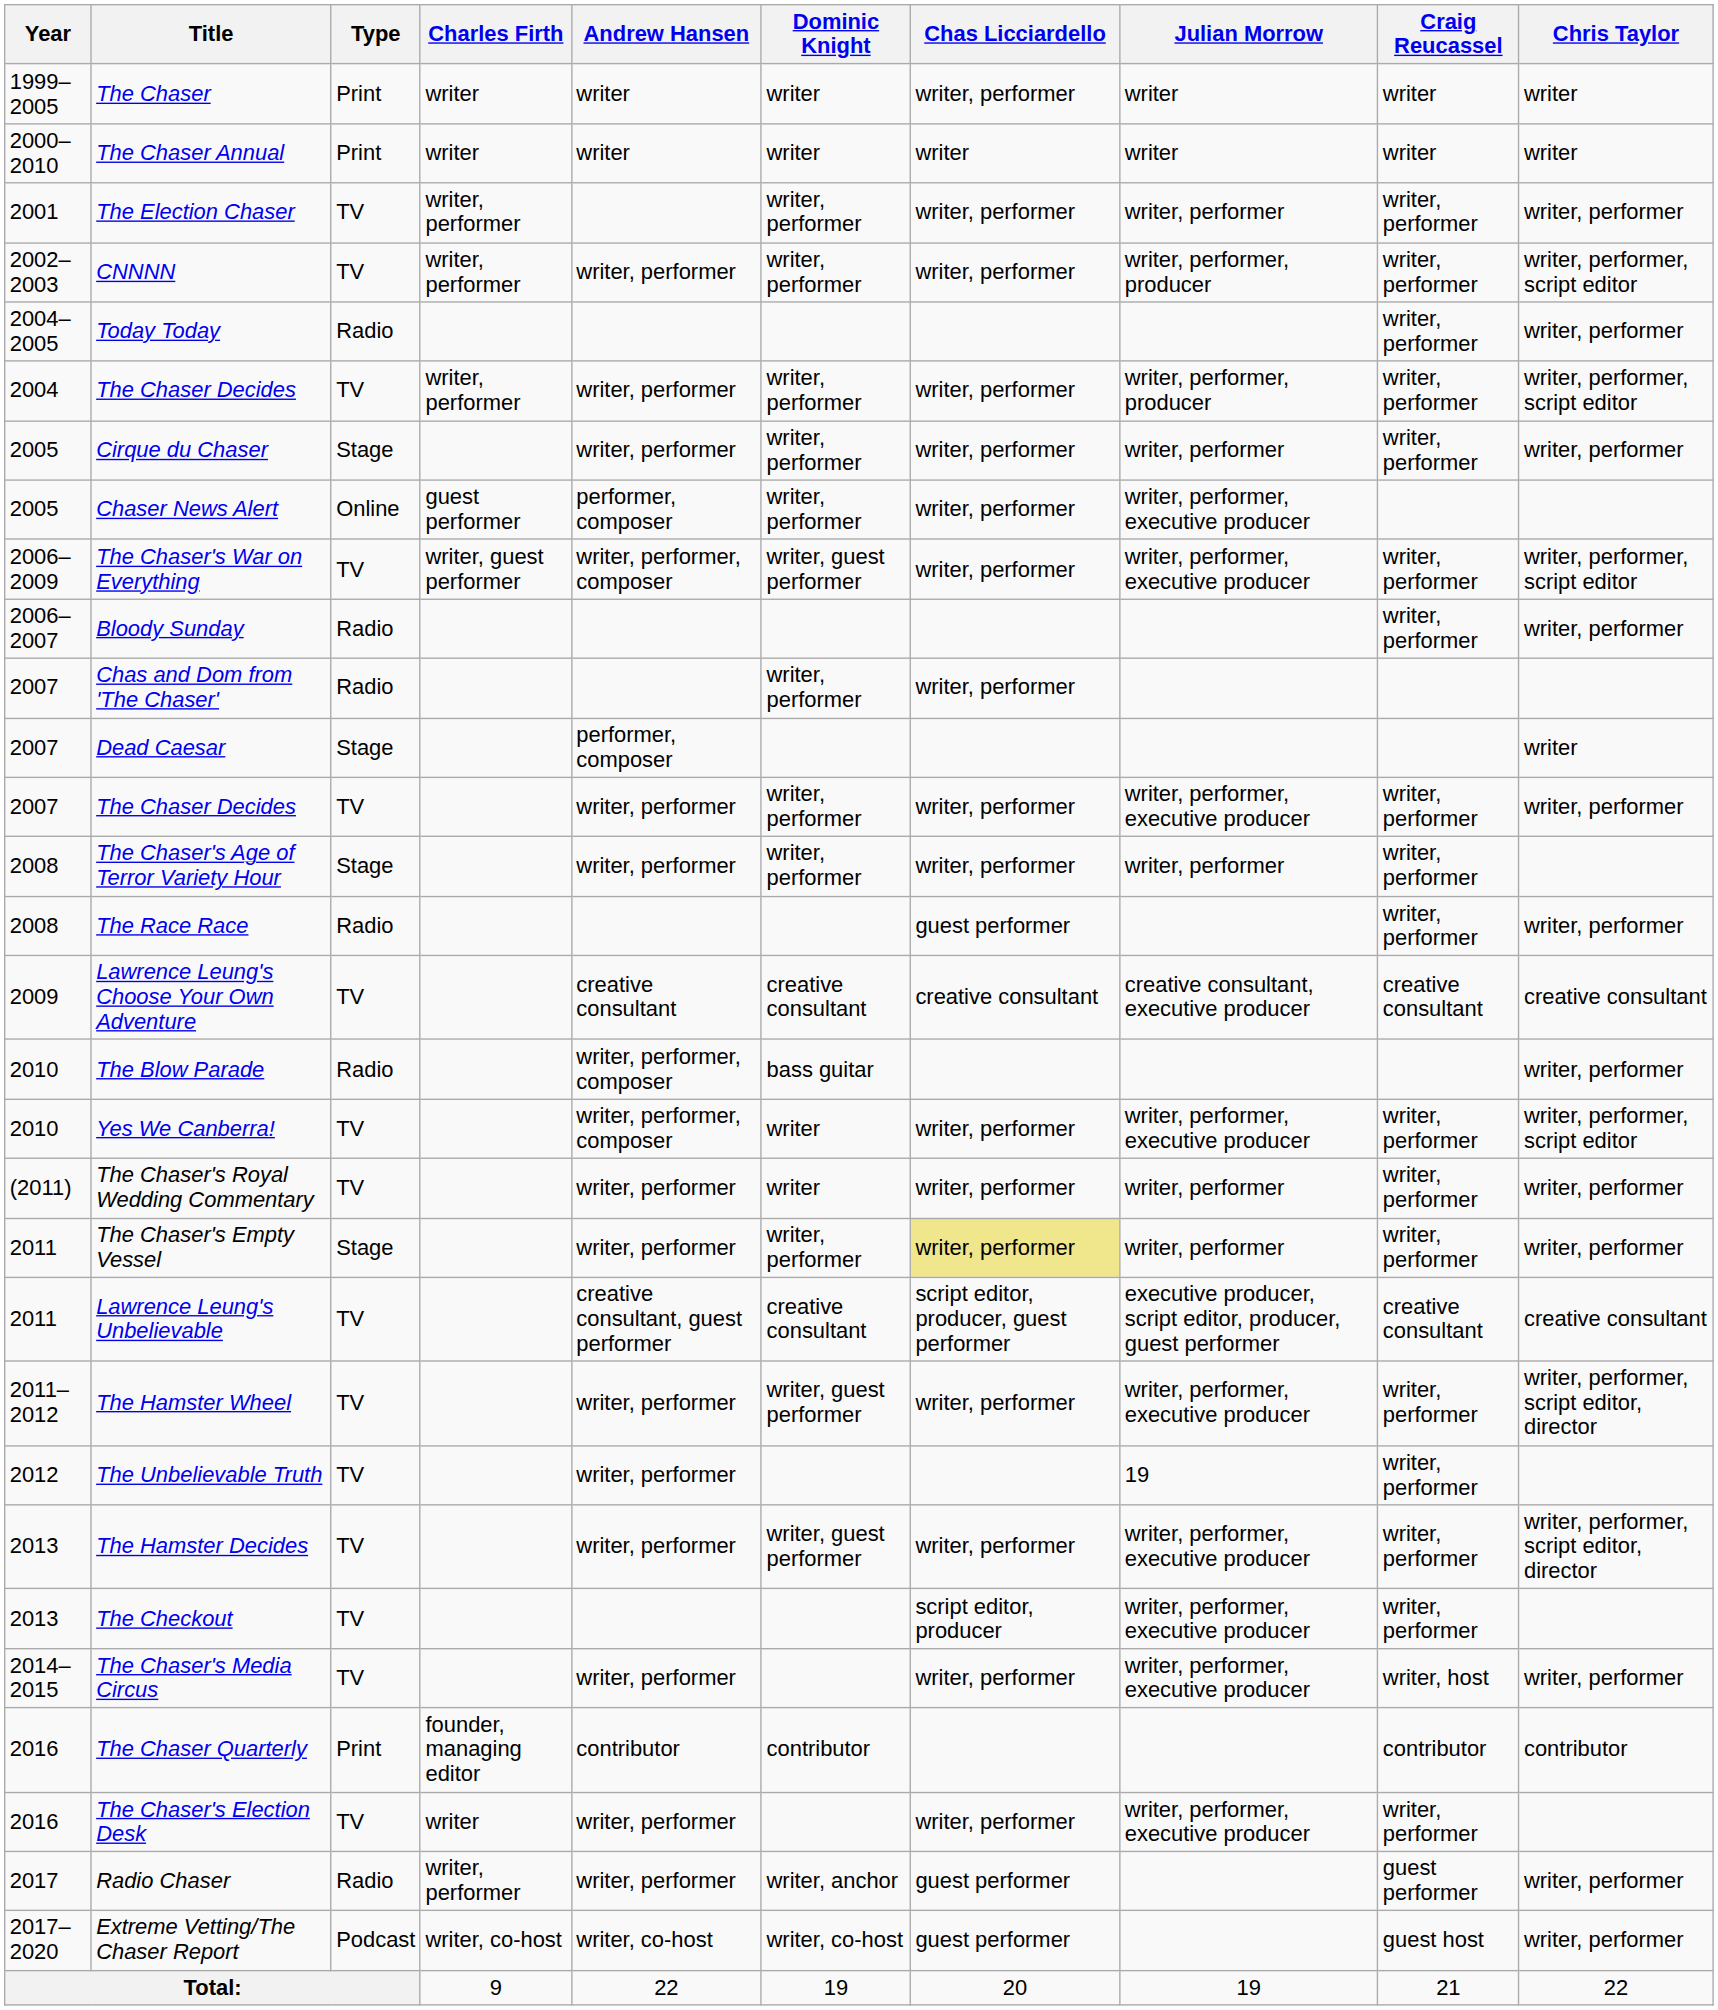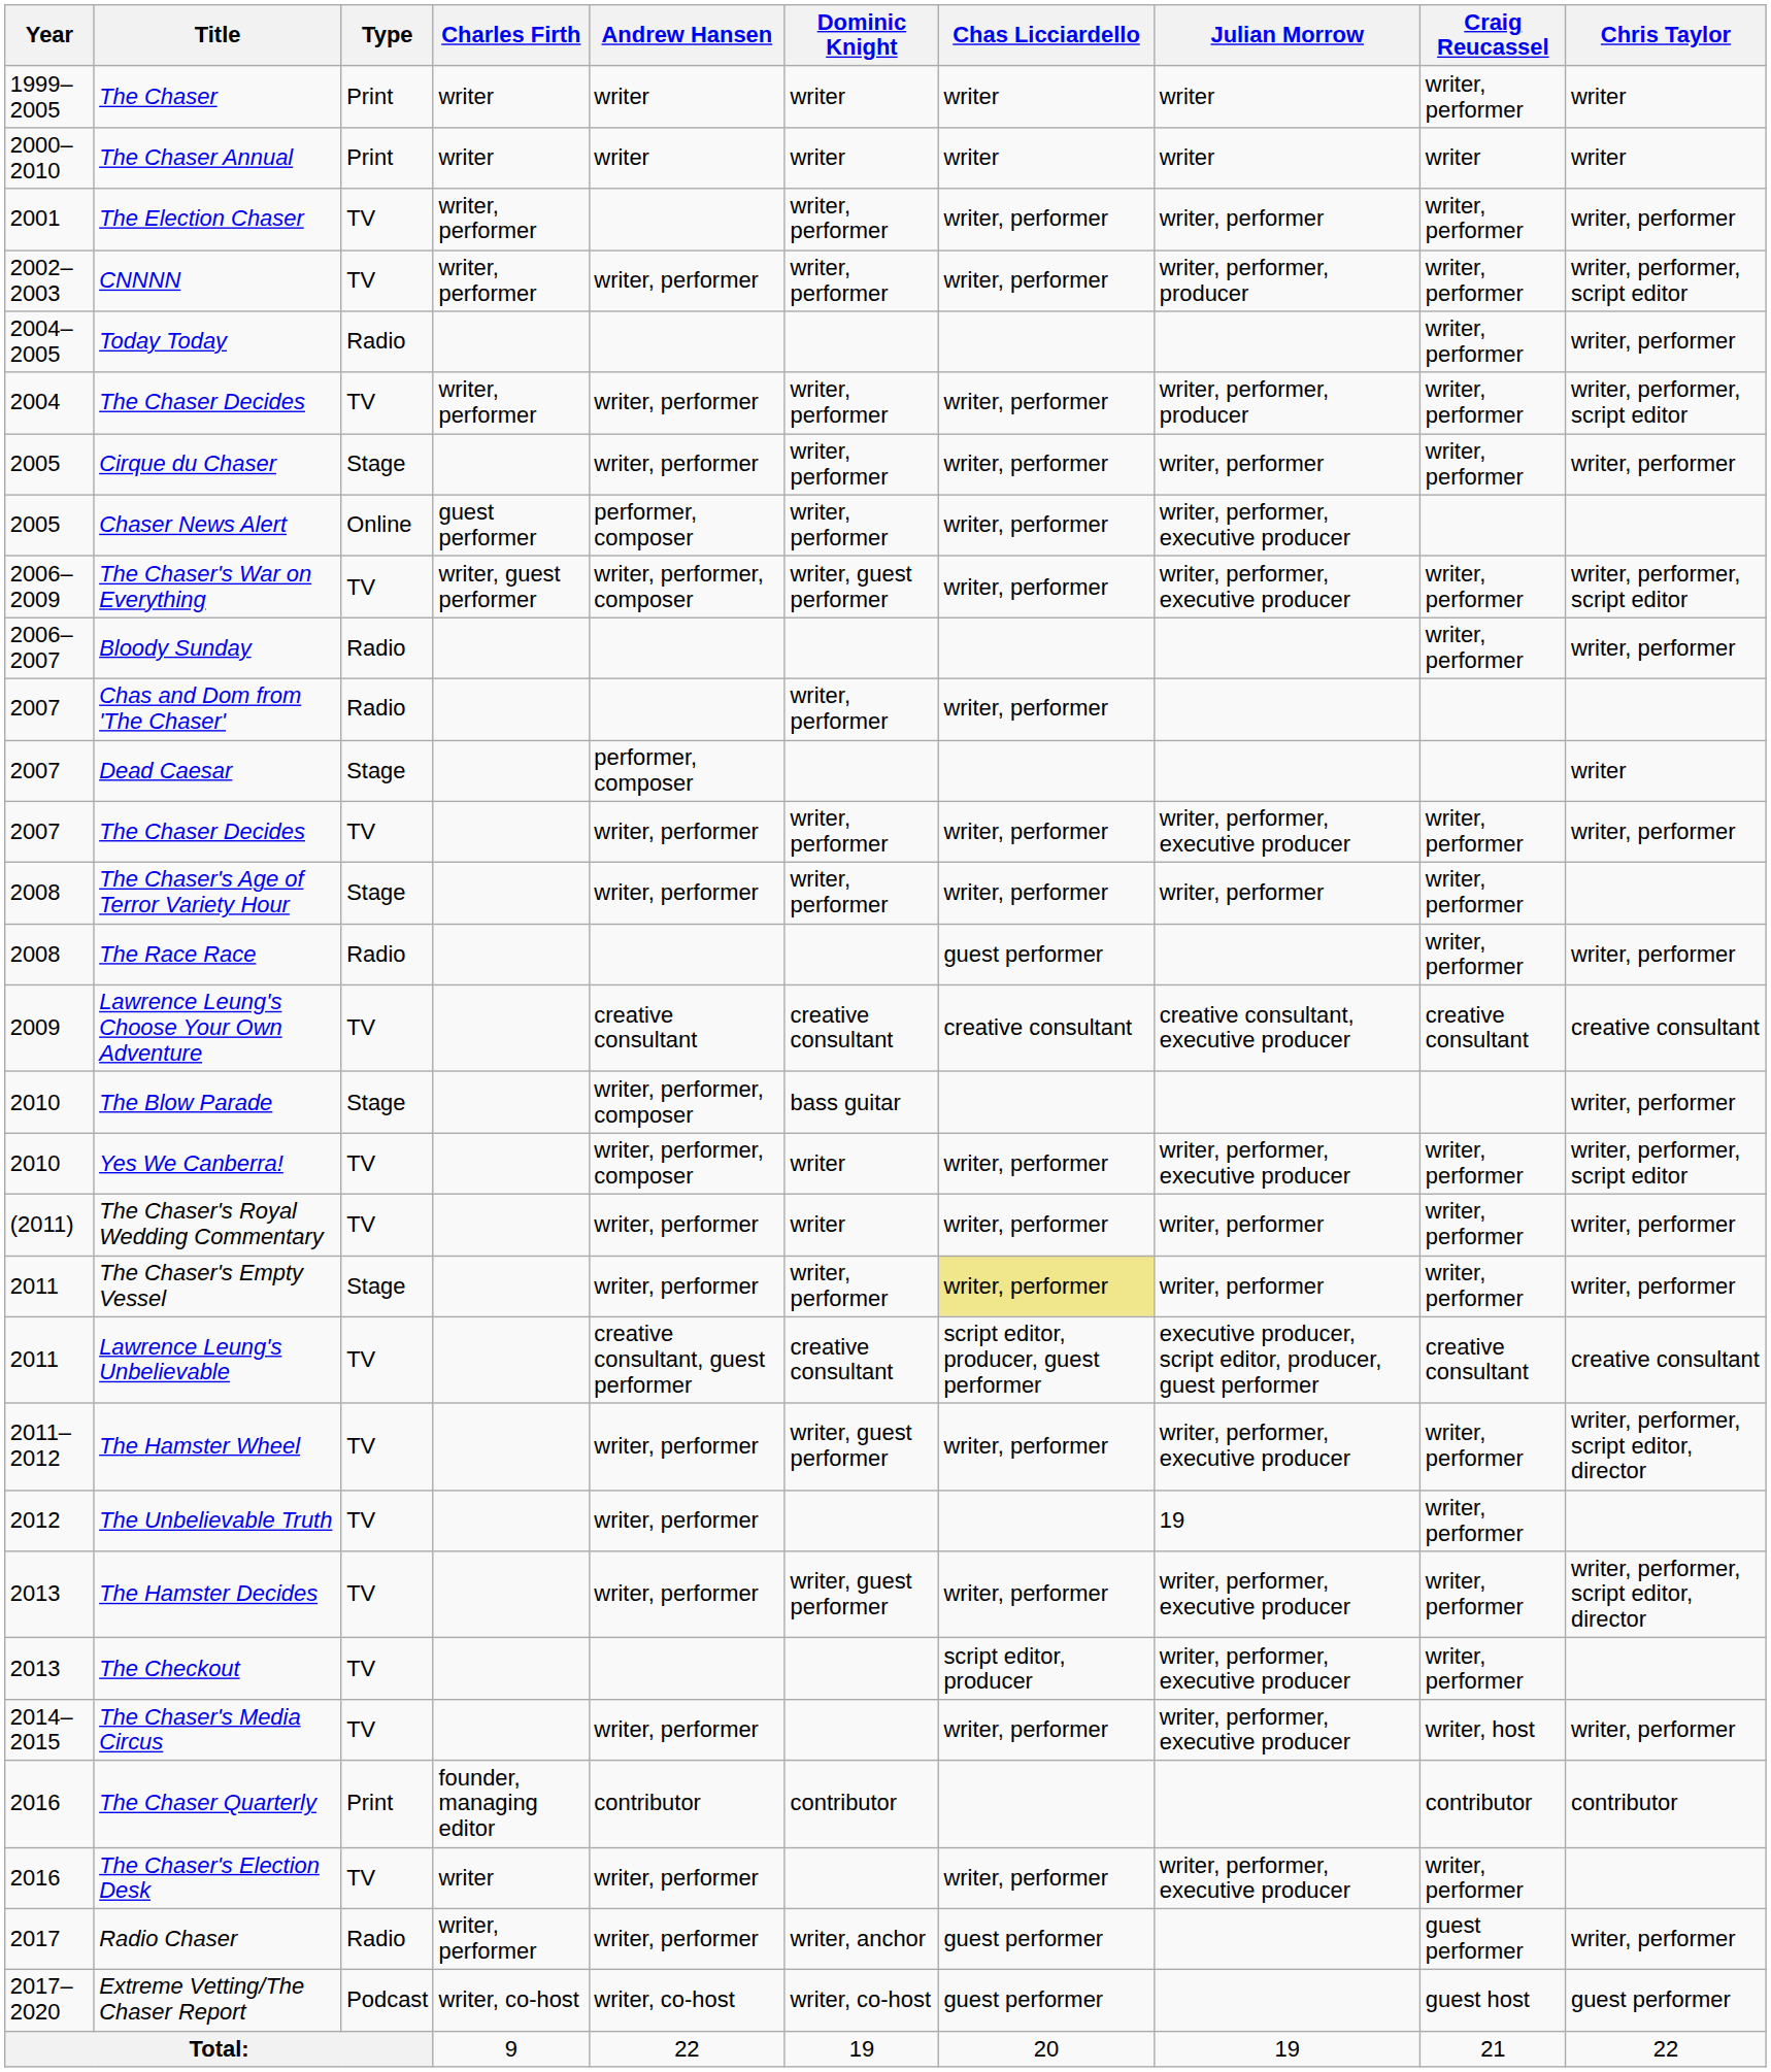The Chaser | Chas Licciardello: writer, performer -> writer
The Chaser | Craig Reucassel: writer -> writer, performer
The Blow Parade | Type: Radio -> Stage
Extreme Vetting/The Chaser Report | Chris Taylor: writer, performer -> guest performer
